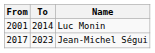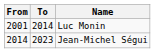Jean-Michel Ségui | From: 2017 -> 2014
